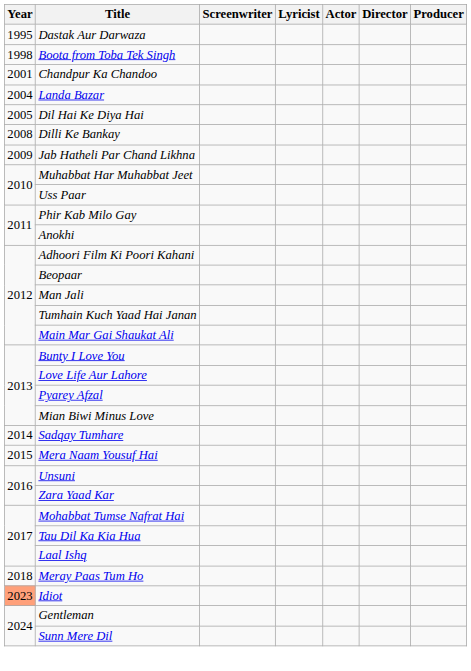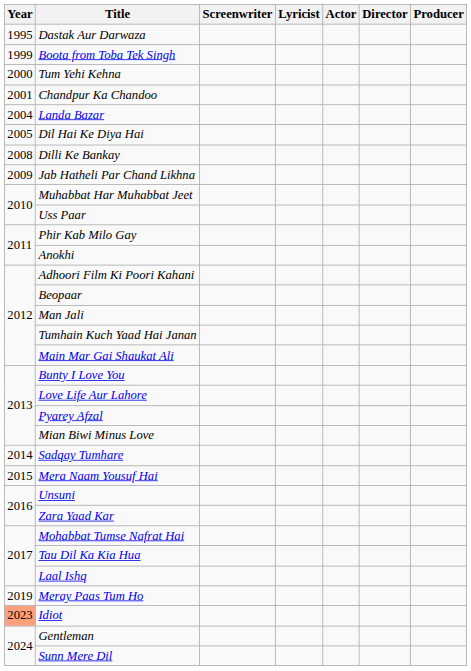Boota from Toba Tek Singh | Year: 1998 -> 1999
+ row: 2000 | Tum Yehi Kehna
Meray Paas Tum Ho | Year: 2018 -> 2019
